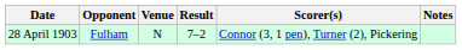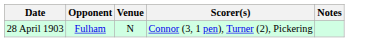- column: Result | 7–2
